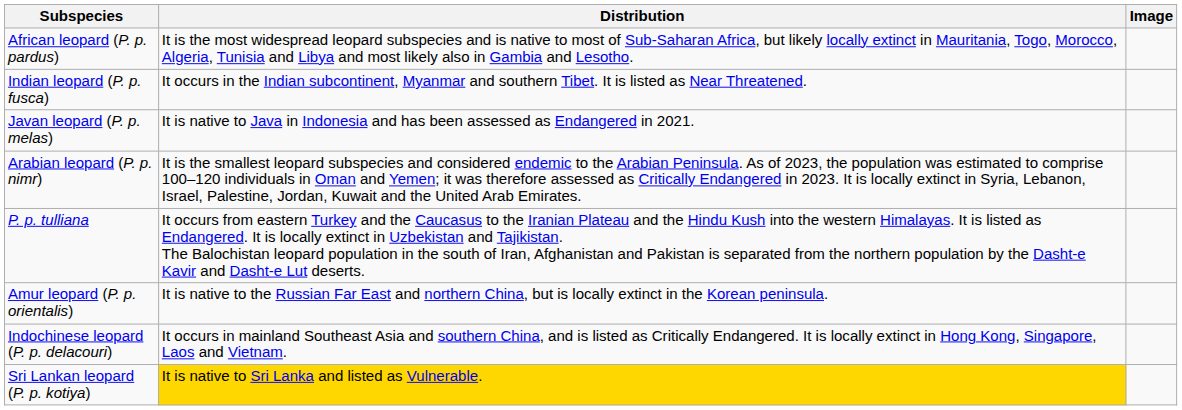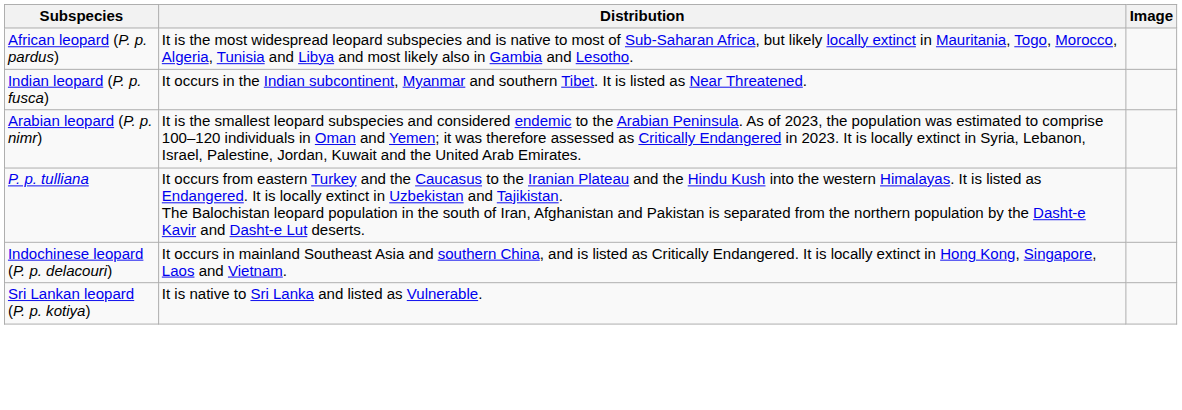- row: Javan leopard (P. p. melas) | It is native to Java in Indonesia and has been assessed as Endangered in 2021.
- row: Amur leopard (P. p. orientalis) | It is native to the Russian Far East and northern China, but is locally extinct in the Korean peninsula.
Sri Lankan leopard (P. p. kotiya) | Distribution: gold background -> no background
